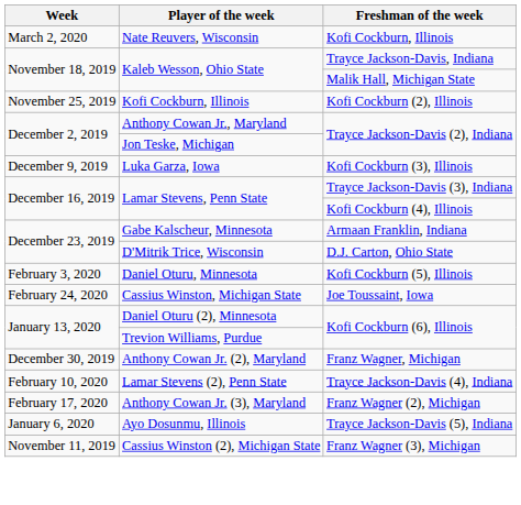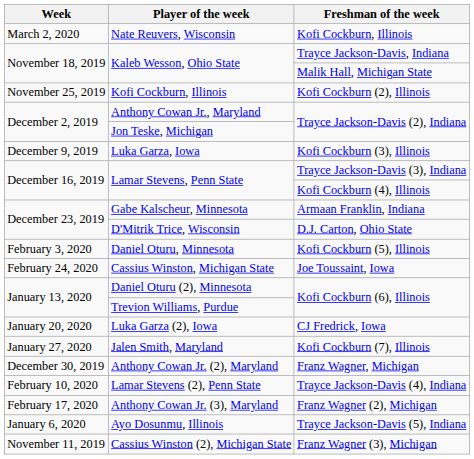+ row: January 20, 2020 | Luka Garza (2), Iowa | CJ Fredrick, Iowa
+ row: January 27, 2020 | Jalen Smith, Maryland | Kofi Cockburn (7), Illinois
